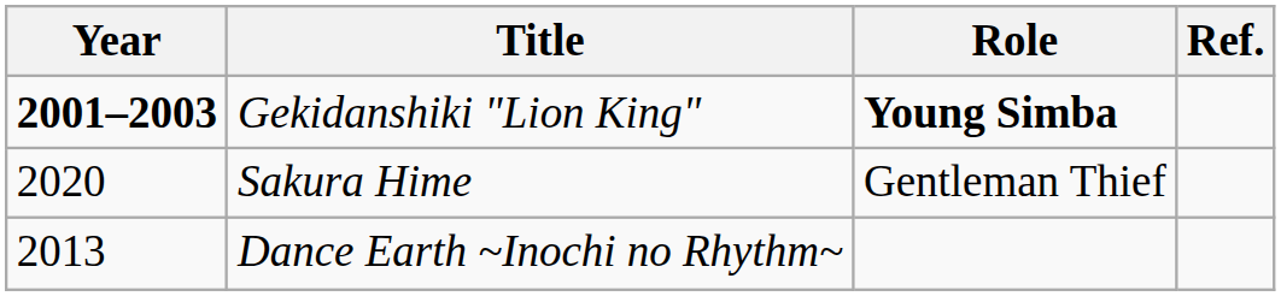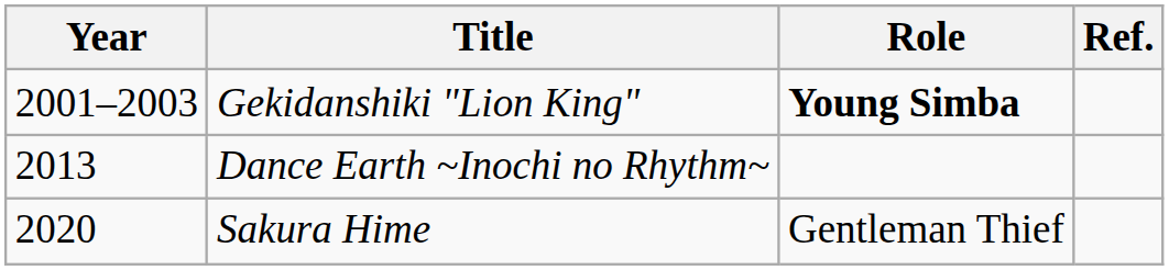Gekidanshiki "Lion King" | Year: bold -> normal
rows swapped: Dance Earth ~Inochi no Rhythm~ <-> Sakura Hime
